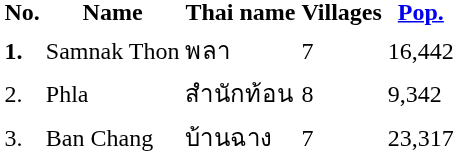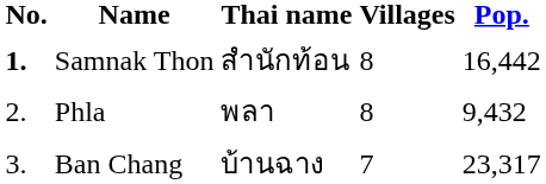Samnak Thon | Thai name: พลา -> สำนักท้อน
Samnak Thon | Villages: 7 -> 8
Phla | Thai name: สำนักท้อน -> พลา
Phla | Pop.: 9,342 -> 9,432
